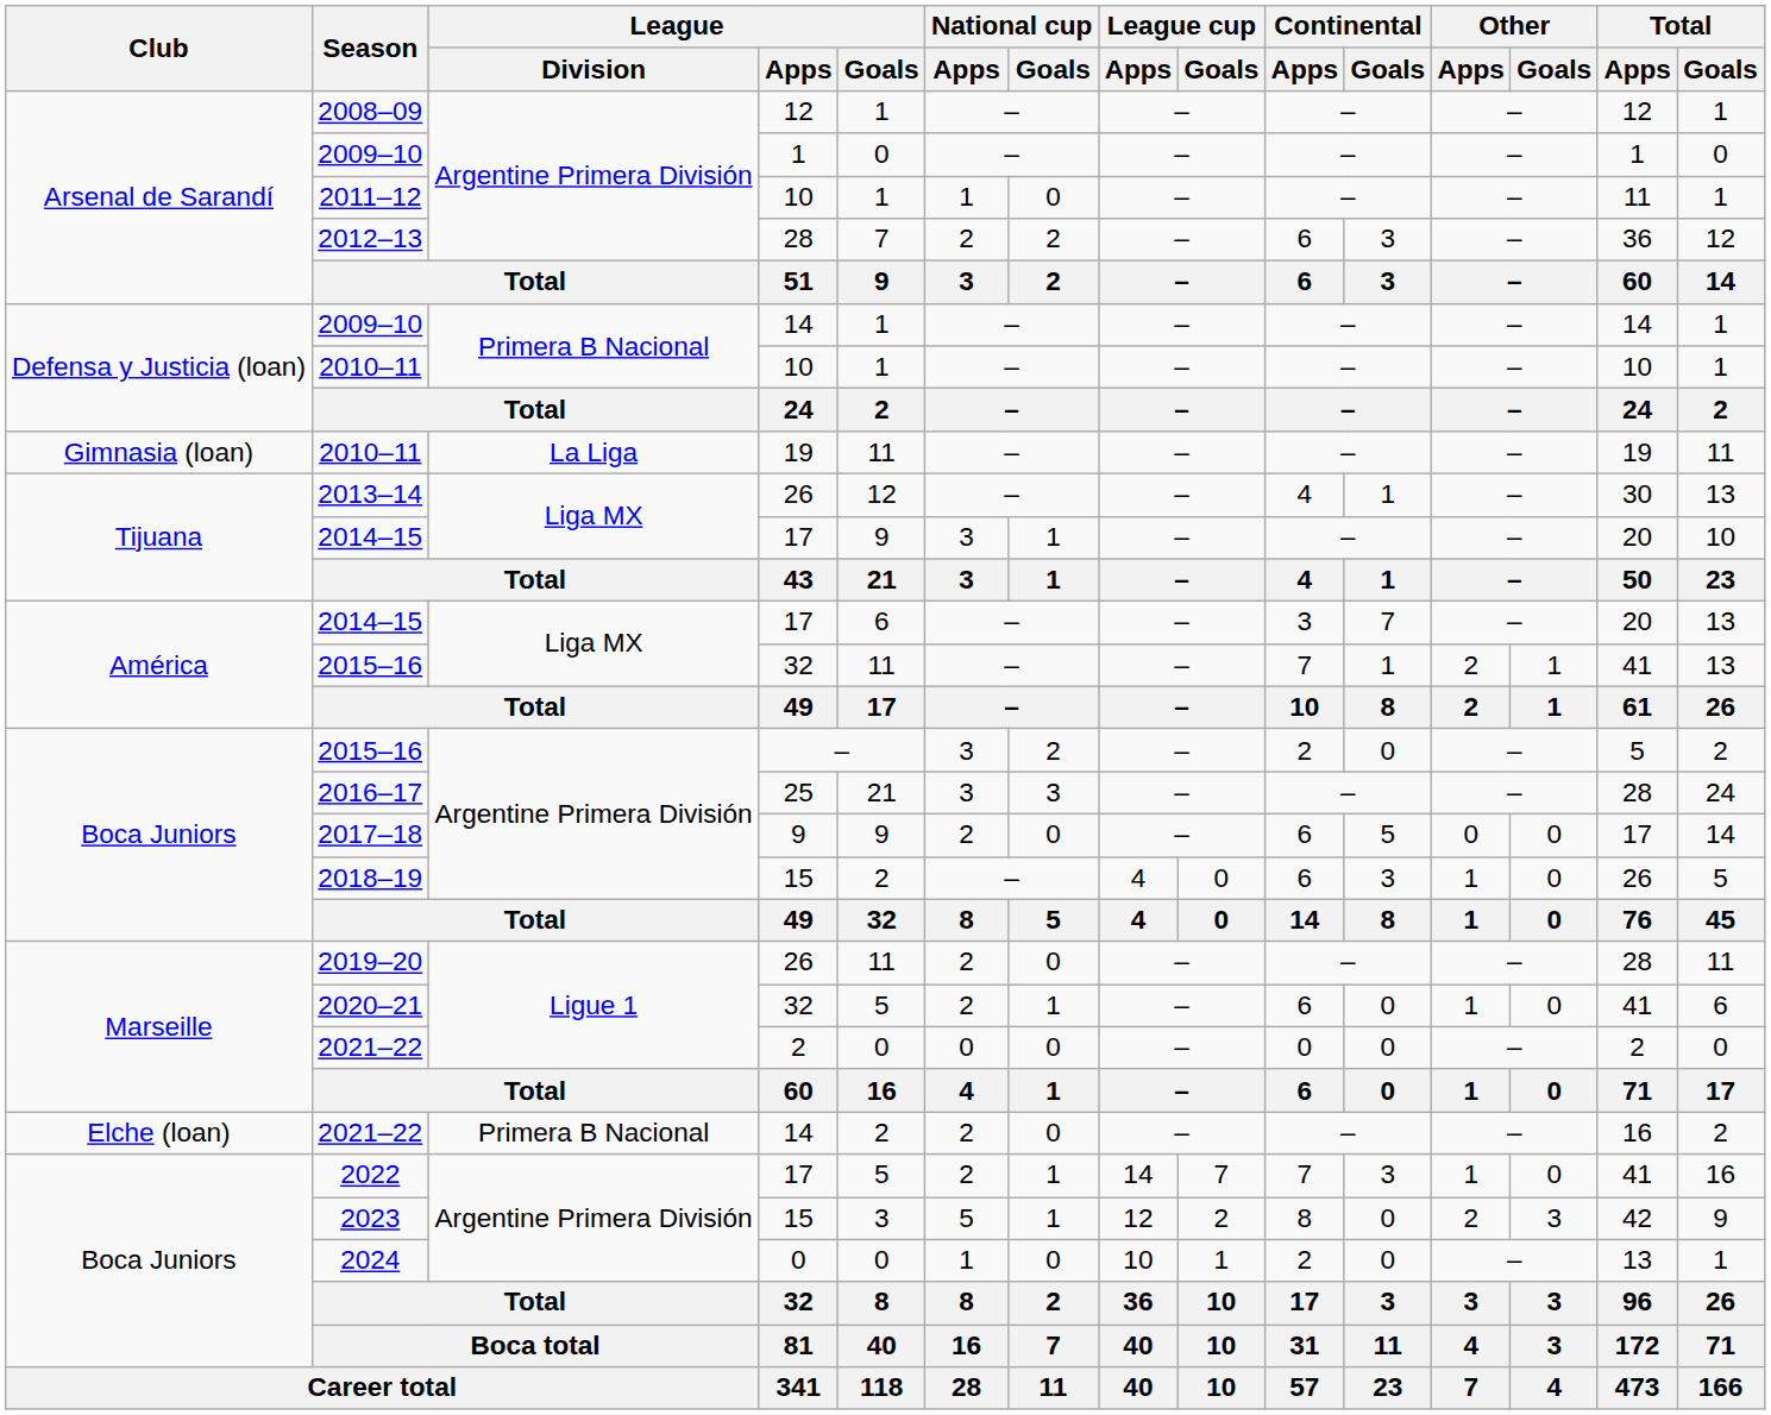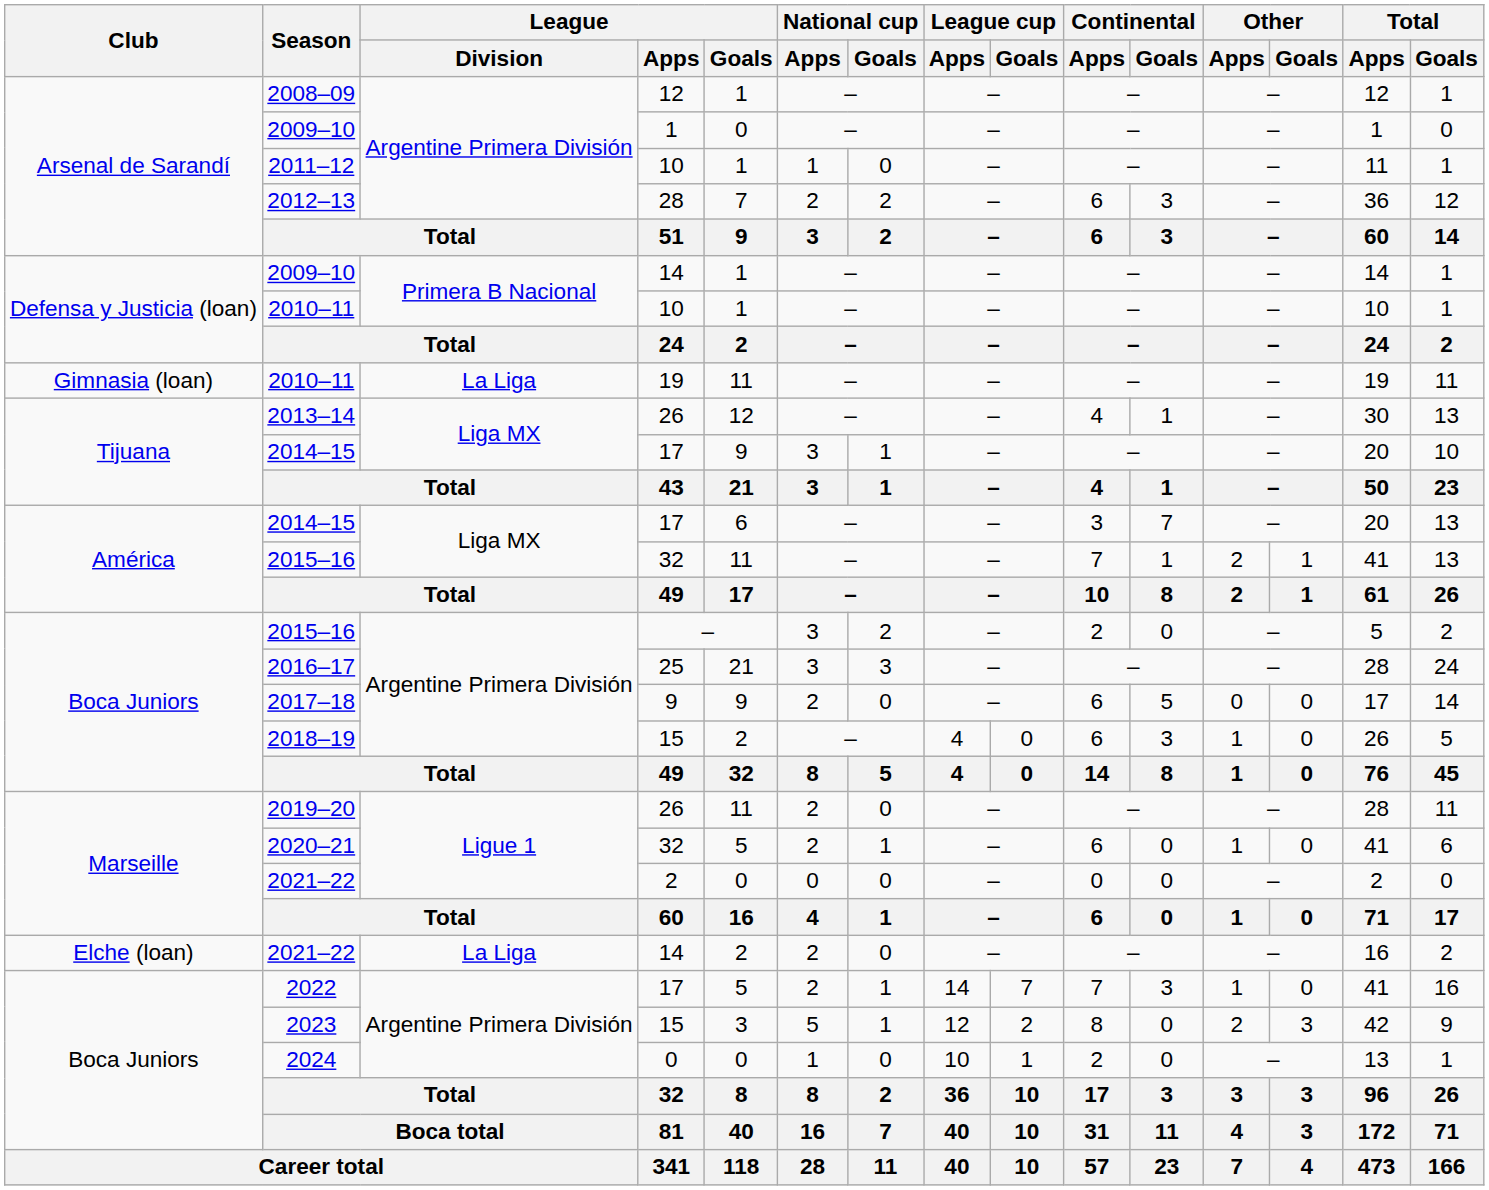Elche (loan) / 2021–22 | League / Division: Primera B Nacional -> La Liga
